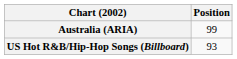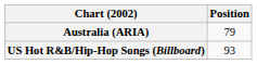Australia (ARIA) | Position: 99 -> 79
